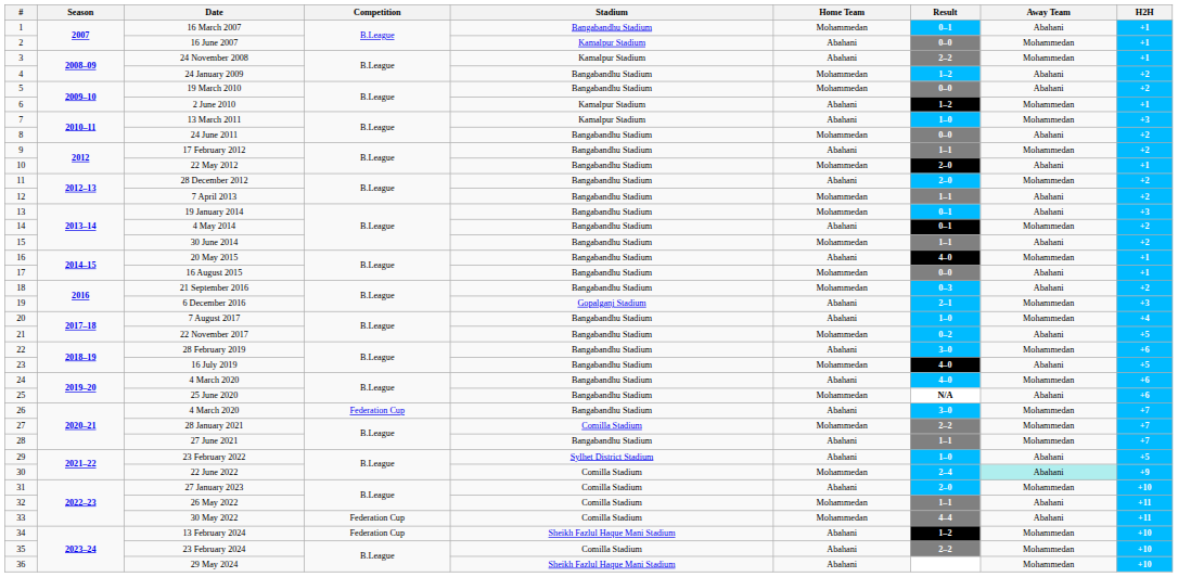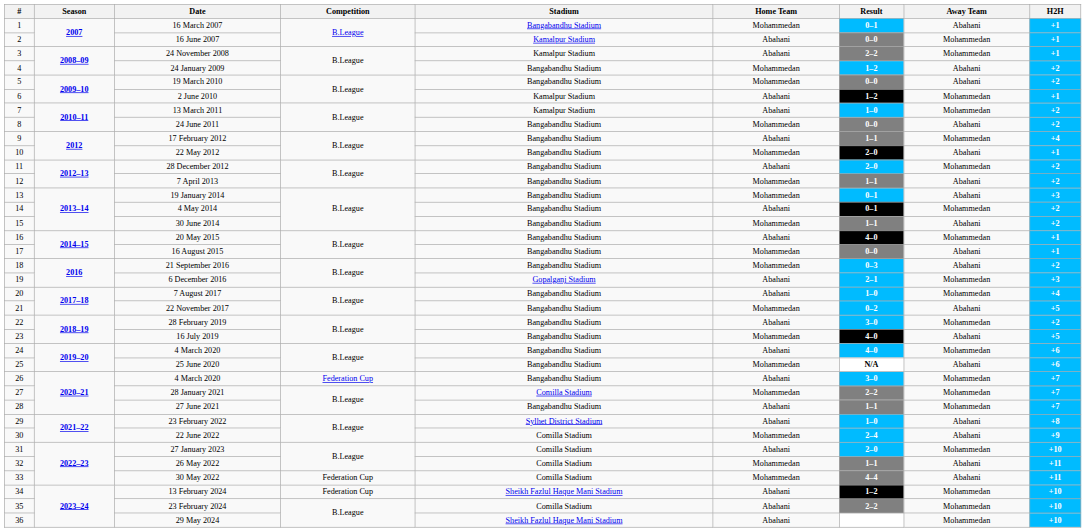13 March 2011 | H2H: +3 -> +2
17 February 2012 | H2H: +2 -> +4
28 February 2019 | H2H: +6 -> +2
23 February 2022 | H2H: +5 -> +8
22 June 2022 | Away Team: paleturquoise background -> no background
